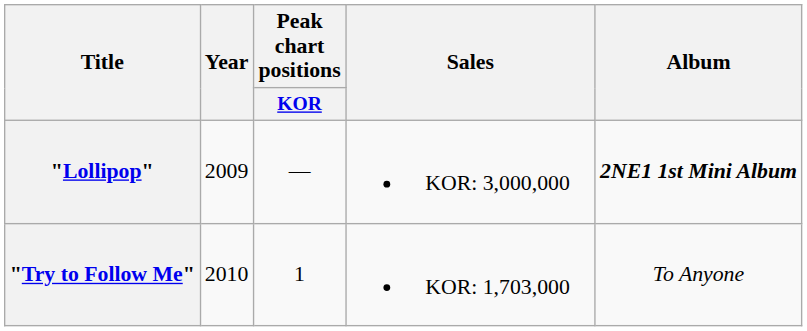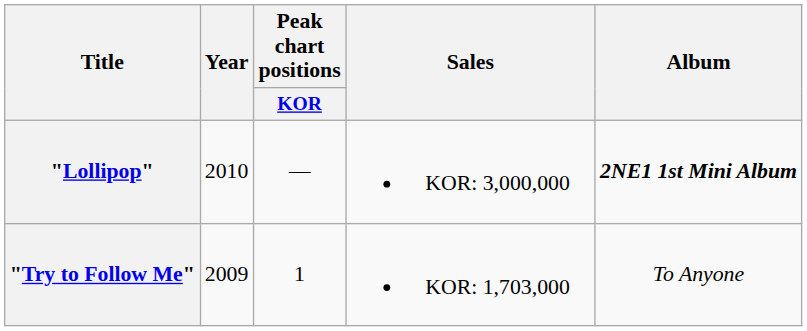"Lollipop" | Year: 2009 -> 2010
"Try to Follow Me" | Year: 2010 -> 2009
